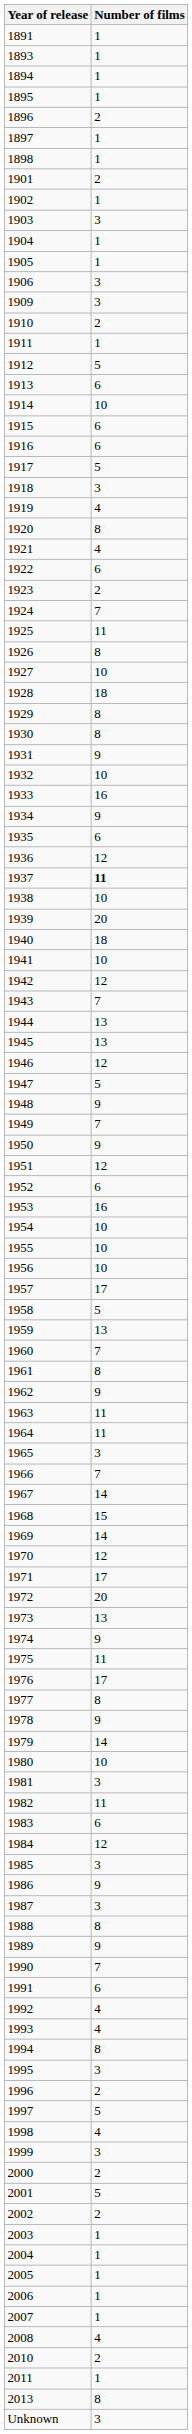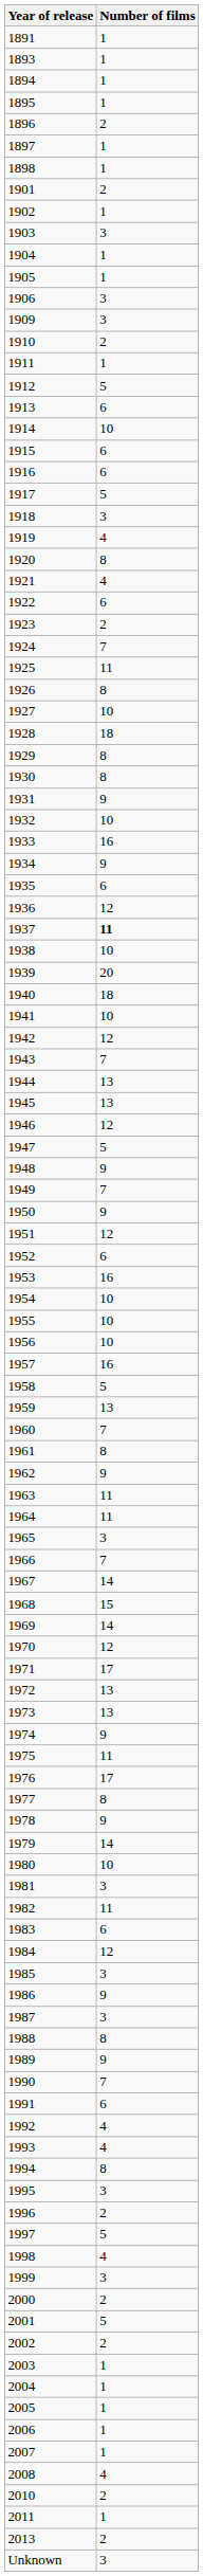1957 | Number of films: 17 -> 16
1972 | Number of films: 20 -> 13
2013 | Number of films: 8 -> 2
